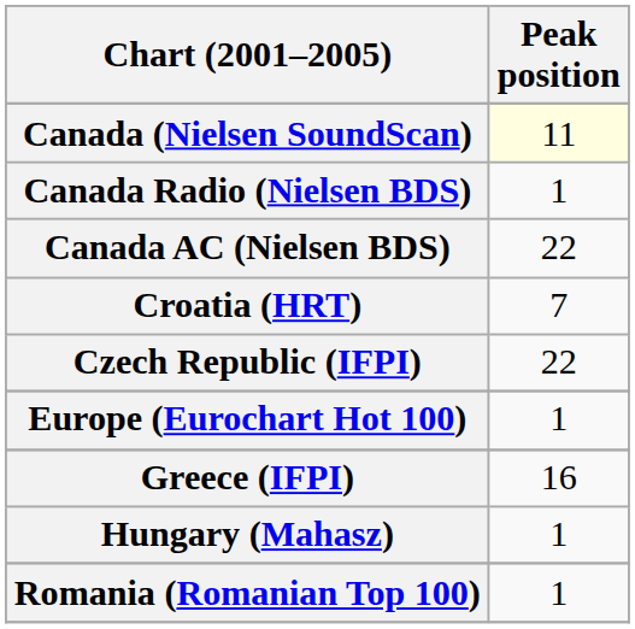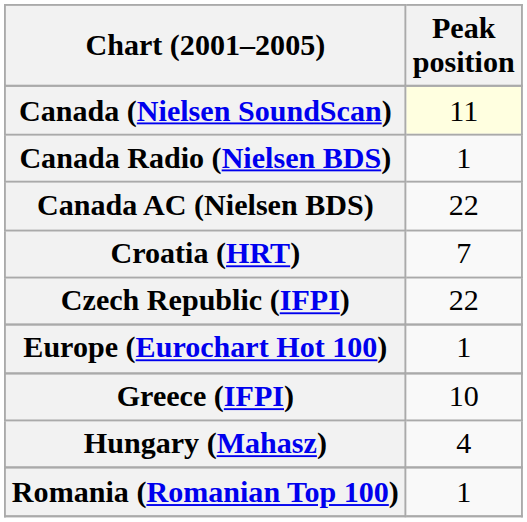Greece (IFPI) | Peak position: 16 -> 10
Hungary (Mahasz) | Peak position: 1 -> 4
